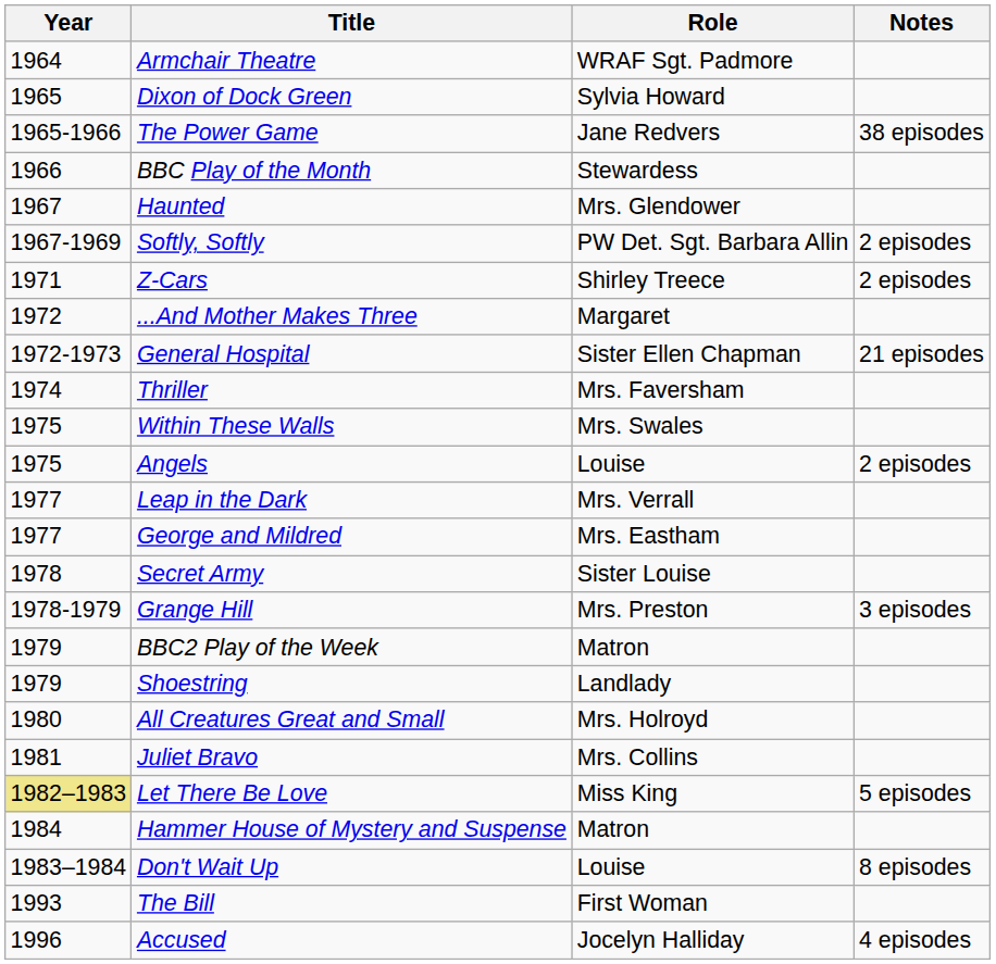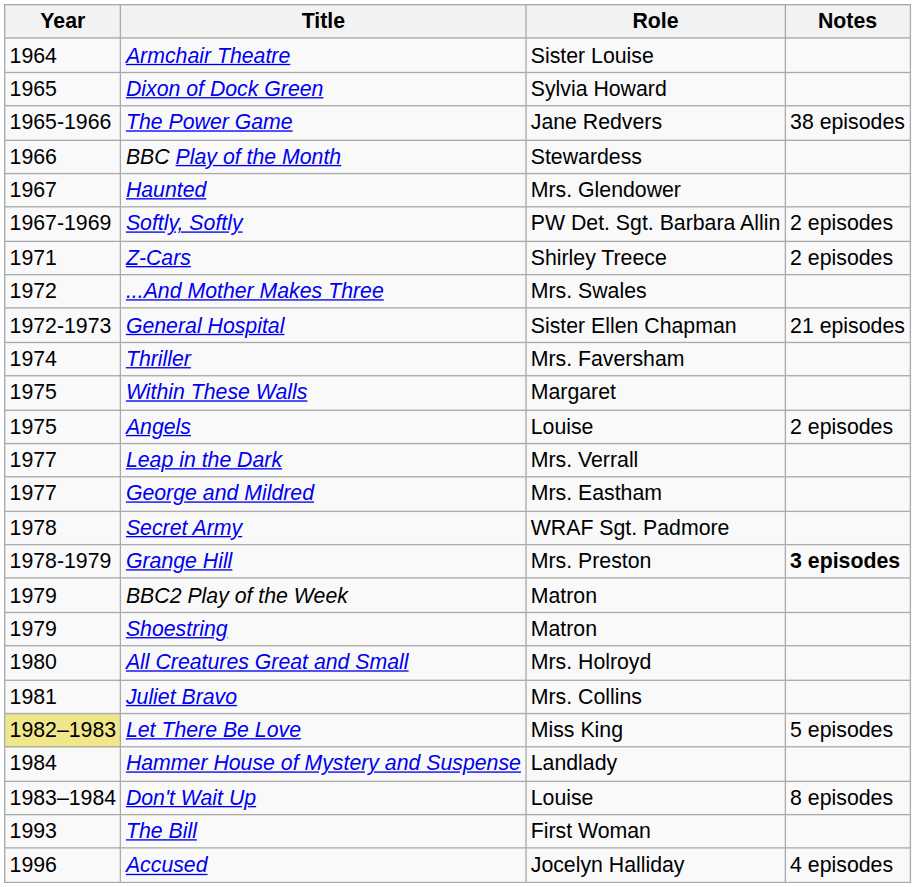Armchair Theatre | Role: WRAF Sgt. Padmore -> Sister Louise
...And Mother Makes Three | Role: Margaret -> Mrs. Swales
Within These Walls | Role: Mrs. Swales -> Margaret
Secret Army | Role: Sister Louise -> WRAF Sgt. Padmore
Grange Hill | Notes: normal -> bold
Shoestring | Role: Landlady -> Matron
Hammer House of Mystery and Suspense | Role: Matron -> Landlady
